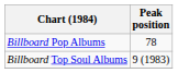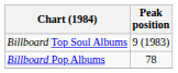rows swapped: Billboard Pop Albums <-> Billboard Top Soul Albums
